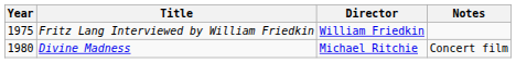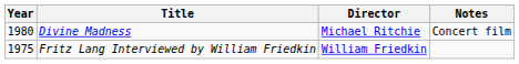rows swapped: Fritz Lang Interviewed by William Friedkin <-> Divine Madness
